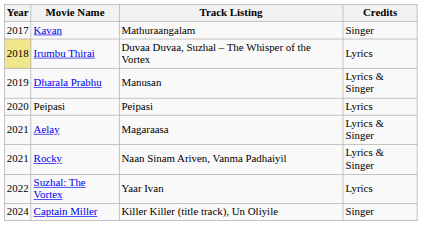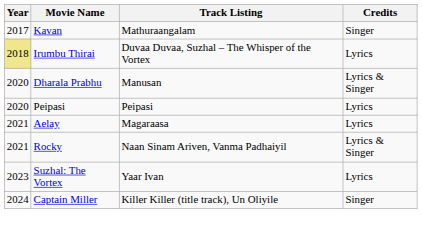Dharala Prabhu | Year: 2019 -> 2020
Aelay | Credits: Lyrics & Singer -> Lyrics
Suzhal: The Vortex | Year: 2022 -> 2023
